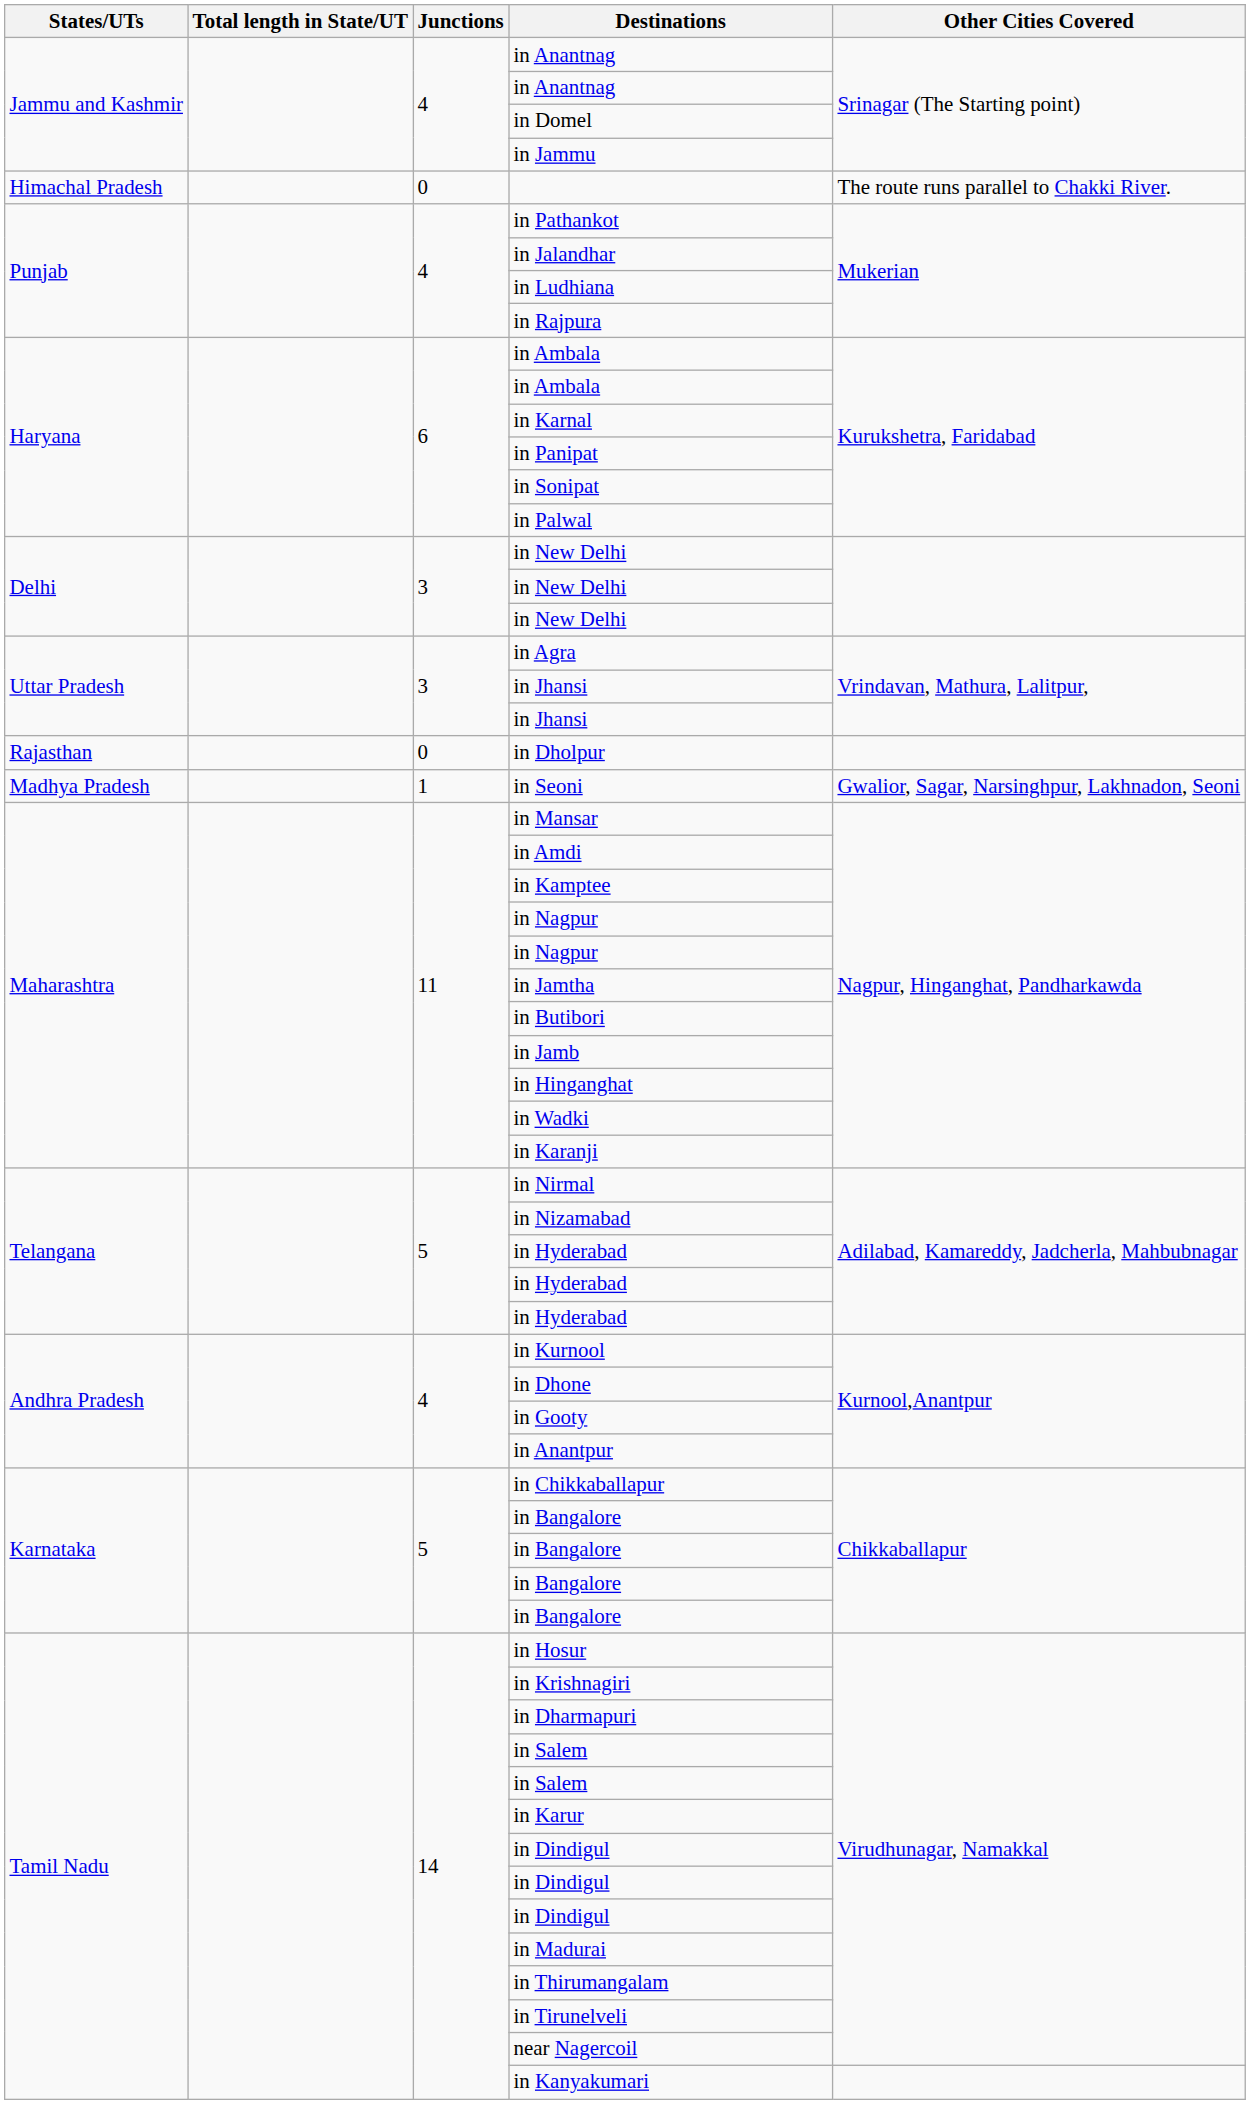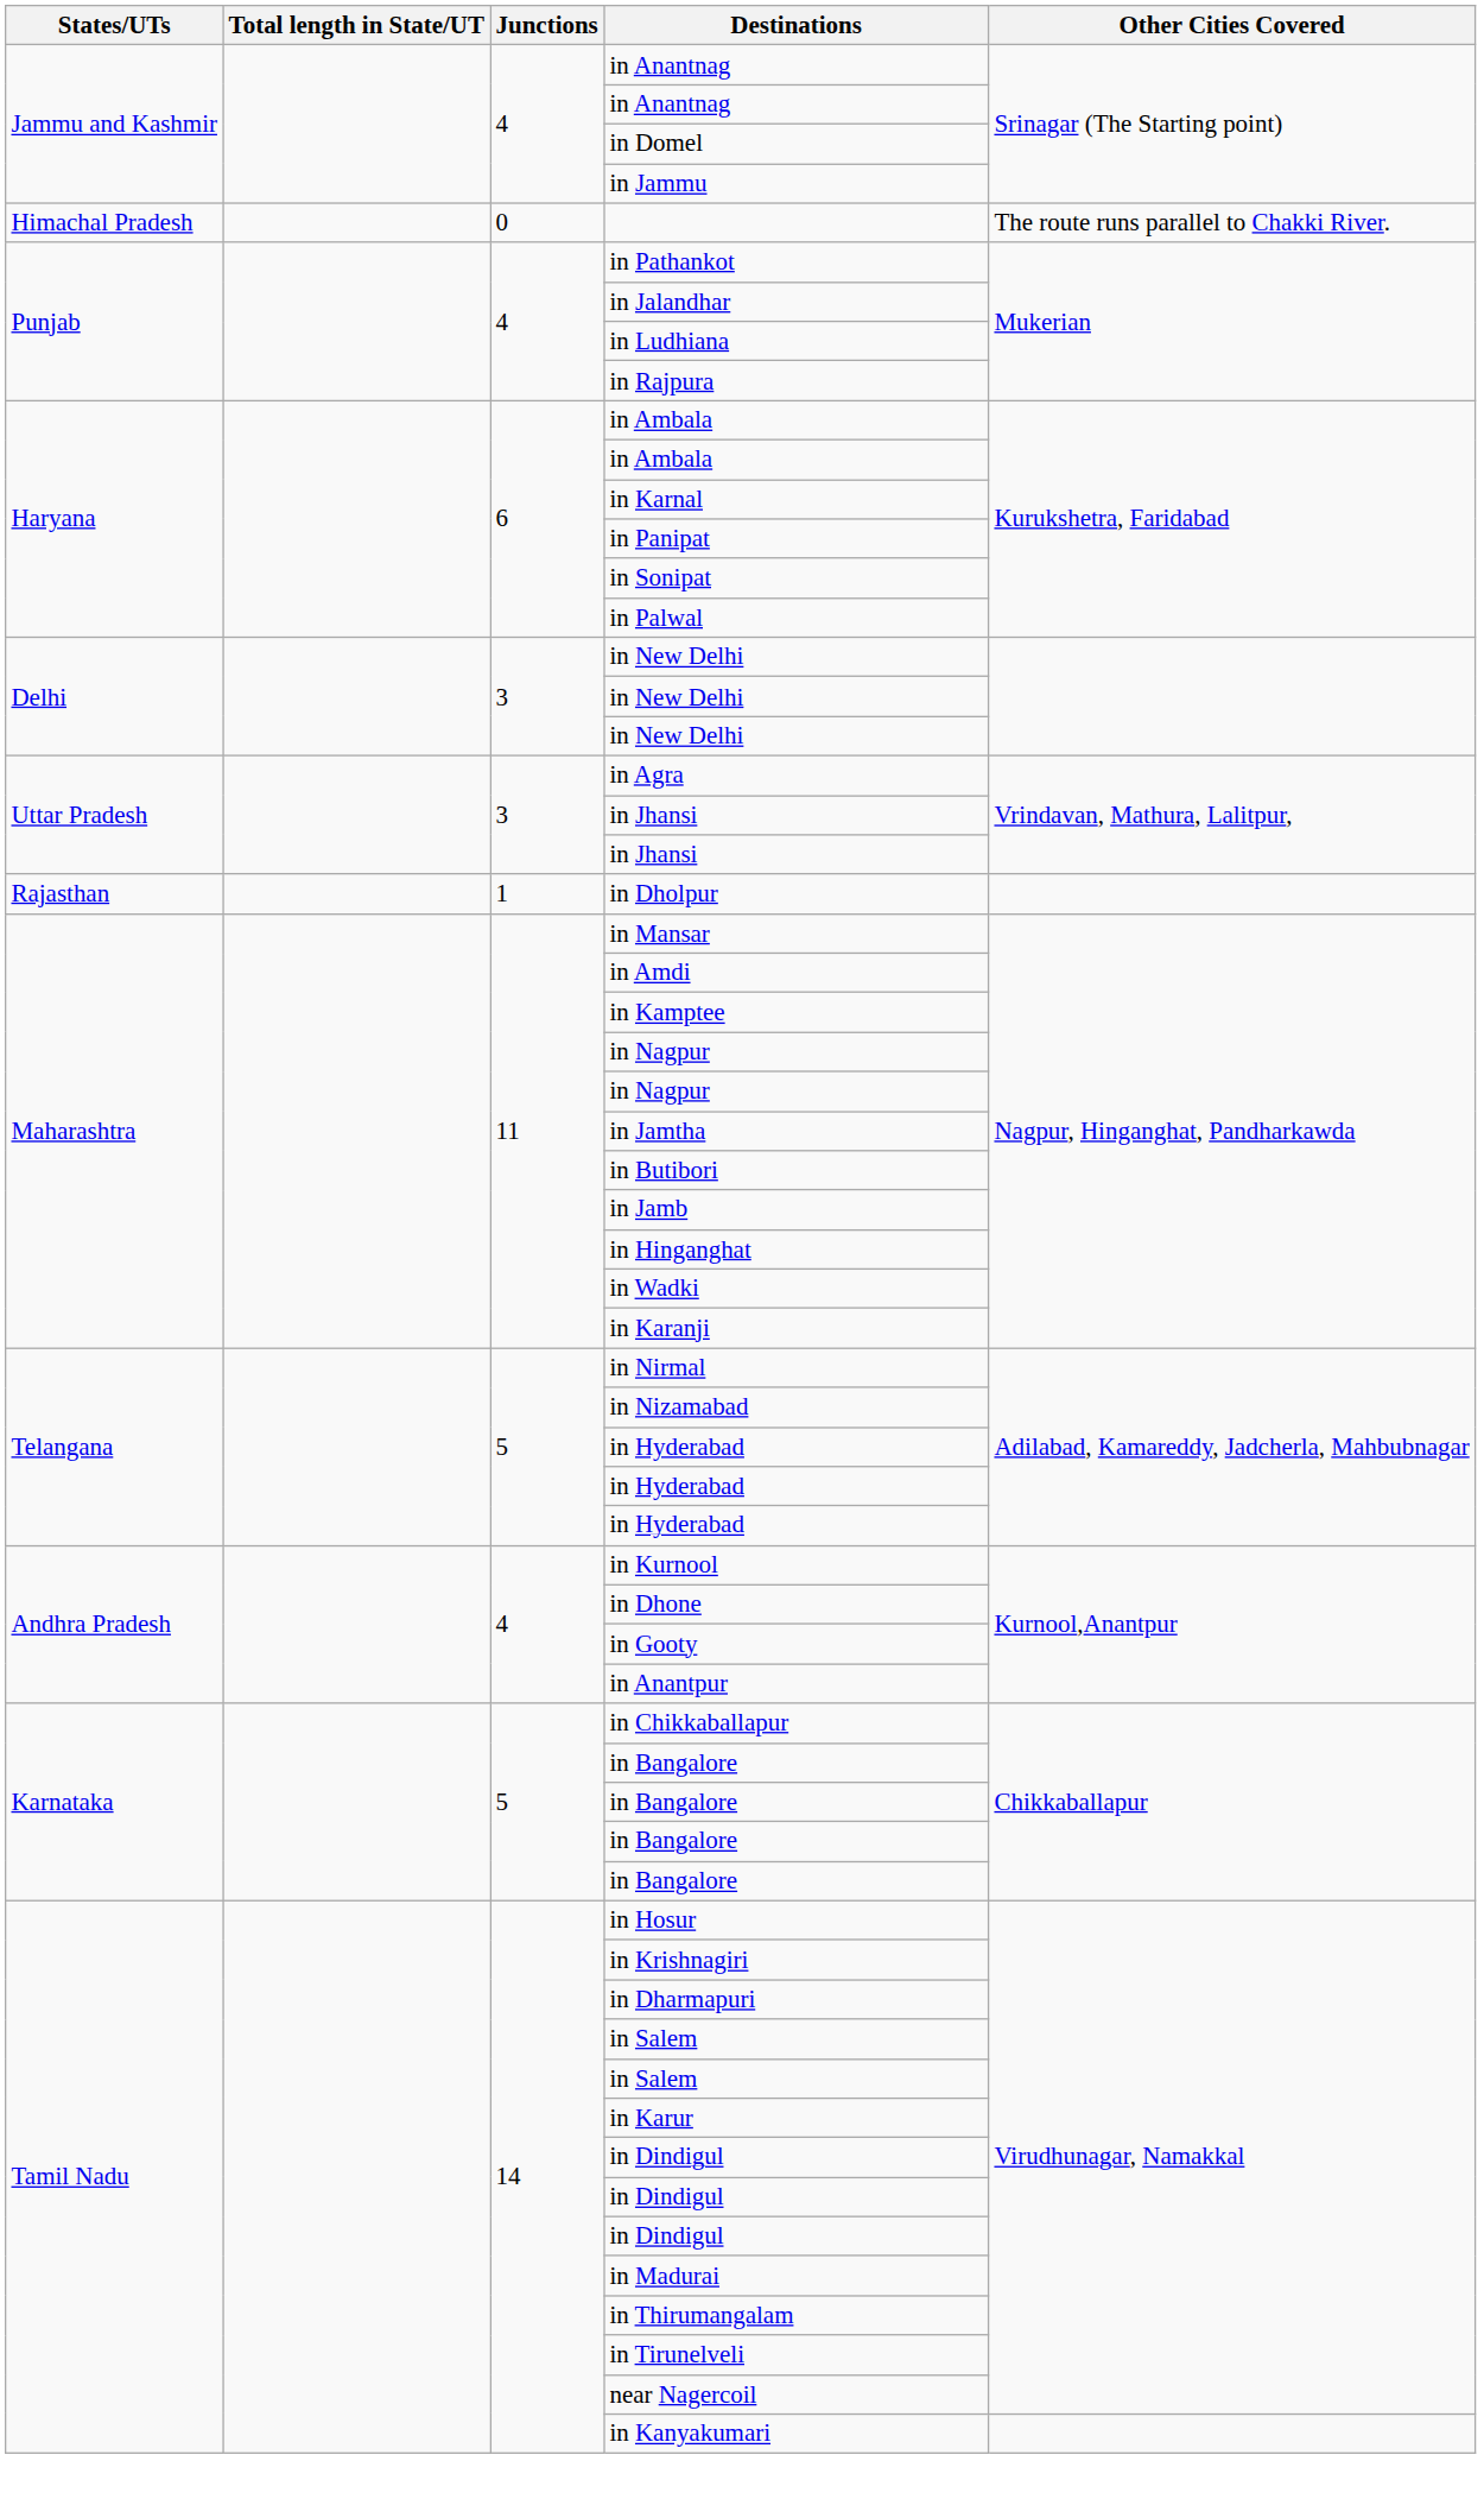in Dholpur | Junctions: 0 -> 1
- row: Madhya Pradesh | 1 | in Seoni | Gwalior, Sagar, Narsinghpur, Lakhnadon, Seoni
